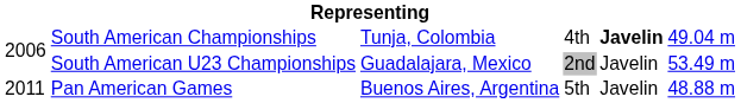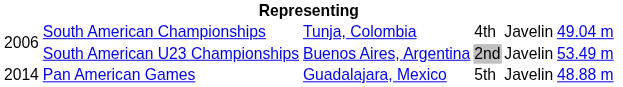South American Championships | column 5: bold -> normal
South American U23 Championships | column 3: Guadalajara, Mexico -> Buenos Aires, Argentina
Pan American Games | column 1: 2011 -> 2014
Pan American Games | column 3: Buenos Aires, Argentina -> Guadalajara, Mexico
